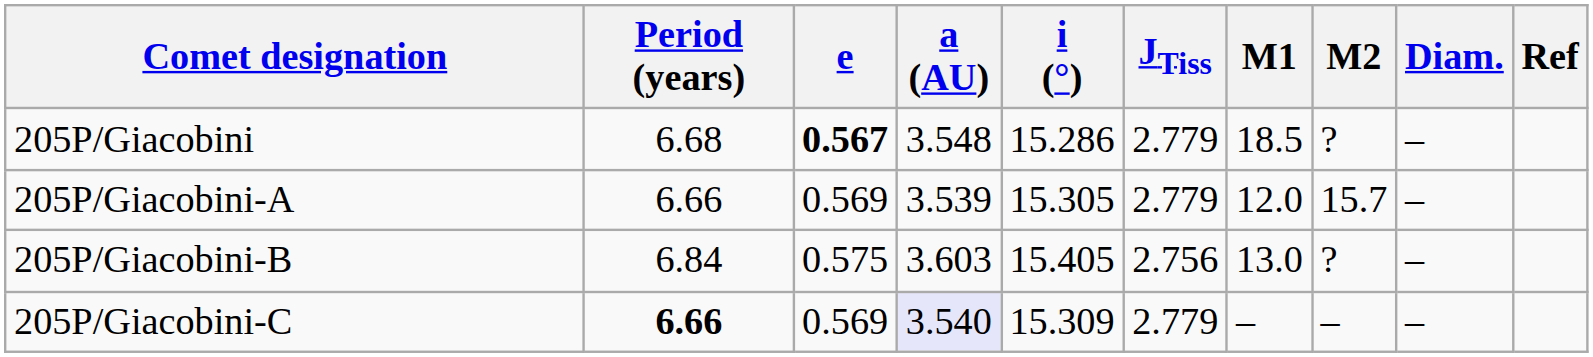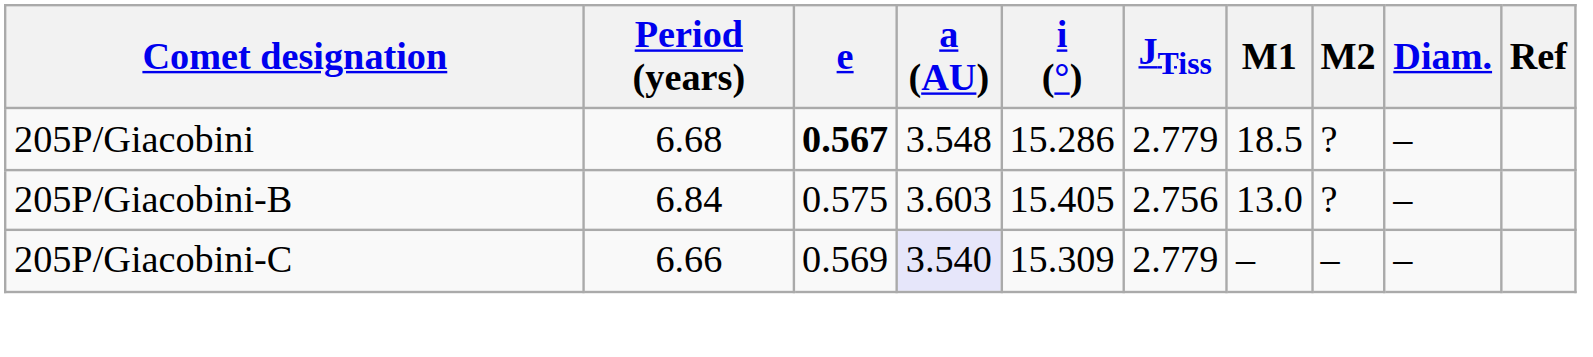- row: 205P/Giacobini-A | 6.66 | 0.569 | 3.539 | 15.305 | 2.779 | 12.0 | 15.7 | –
205P/Giacobini-C | Period (years): bold -> normal
